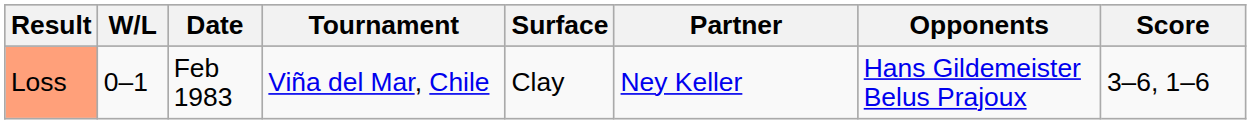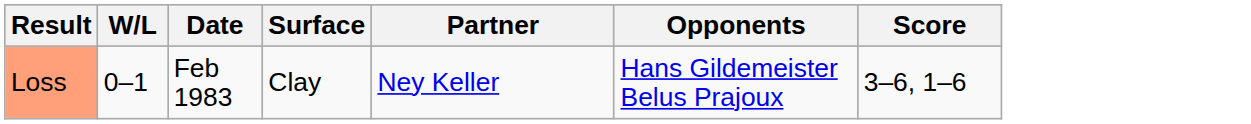- column: Tournament | Viña del Mar, Chile
